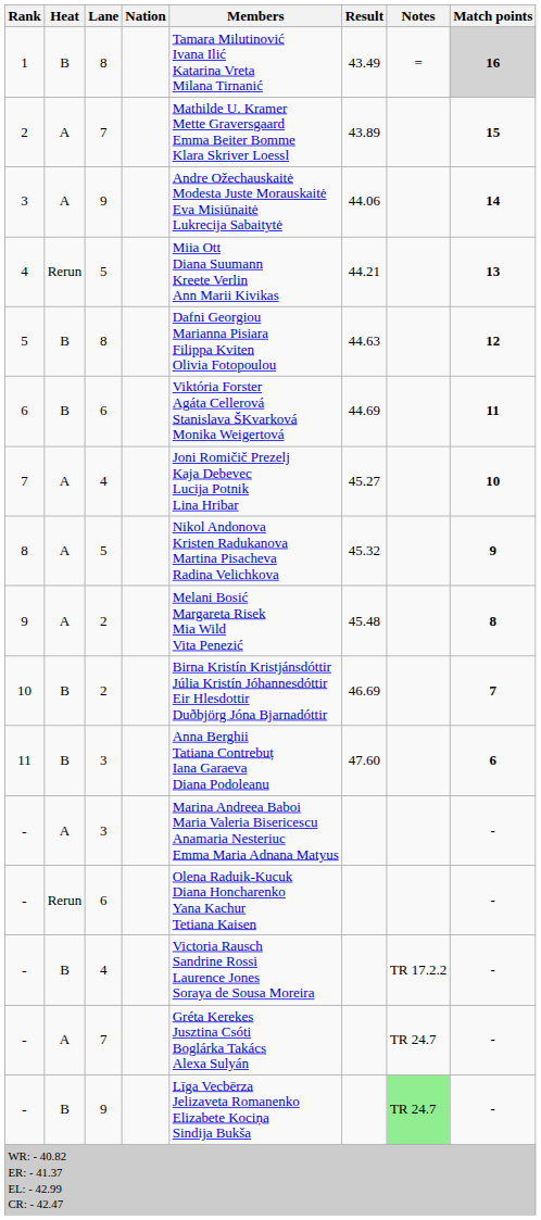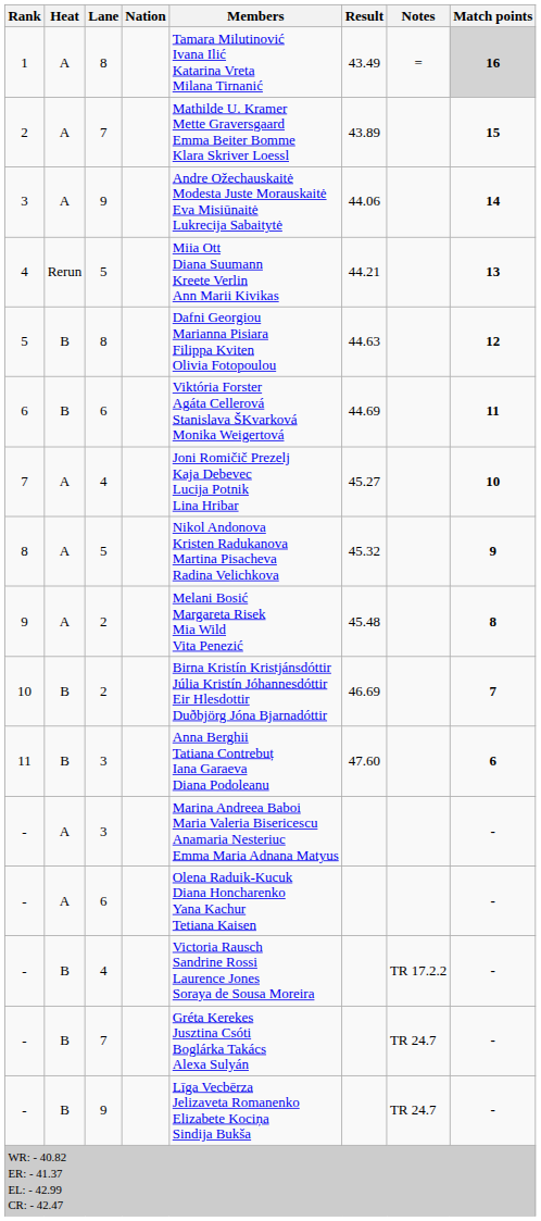1 | Heat: B -> A
- / 6 | Heat: Rerun -> A
- / 7 | Heat: A -> B
- / 9 | Notes: lightgreen background -> no background
